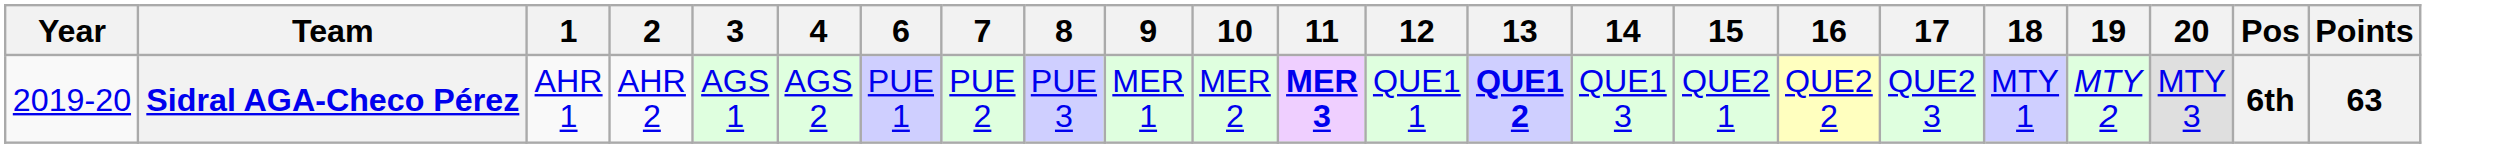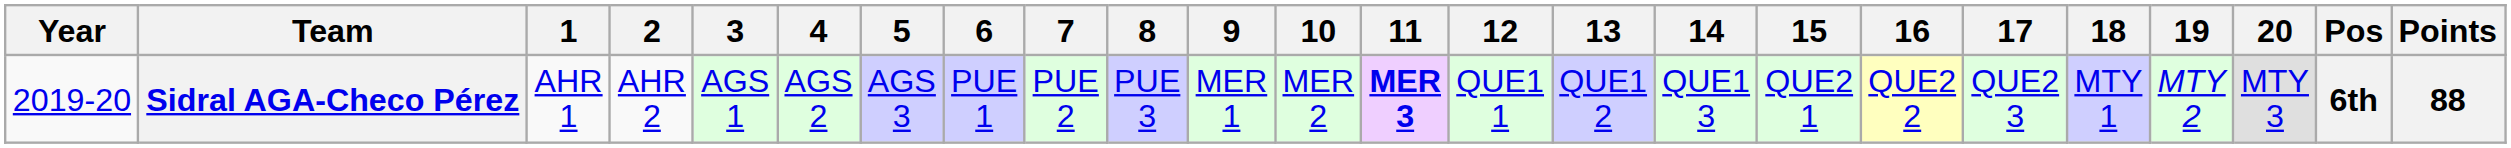+ column: 5 | AGS 3
Sidral AGA-Checo Pérez | 13: bold -> normal
Sidral AGA-Checo Pérez | Points: 63 -> 88
